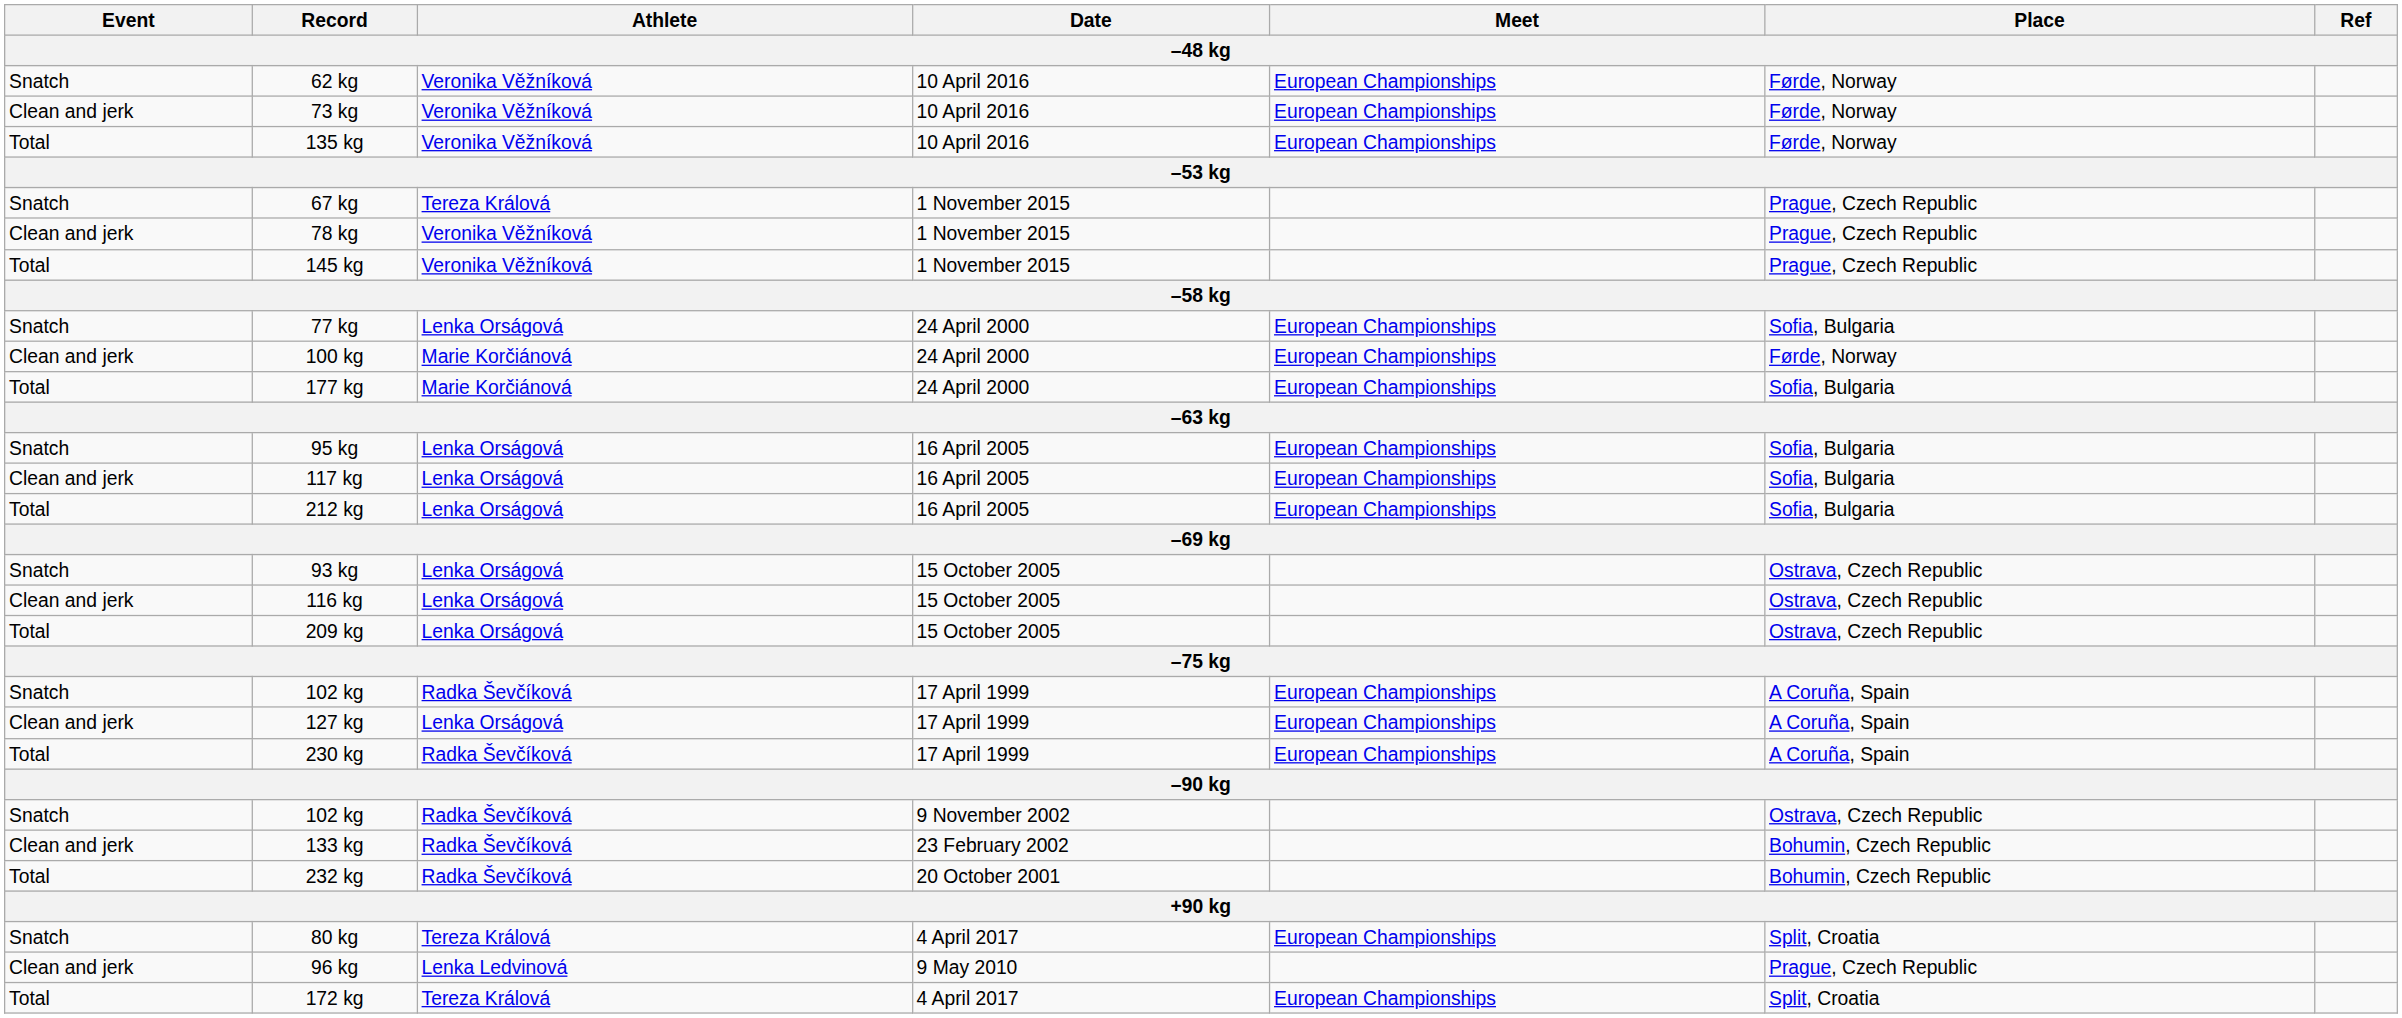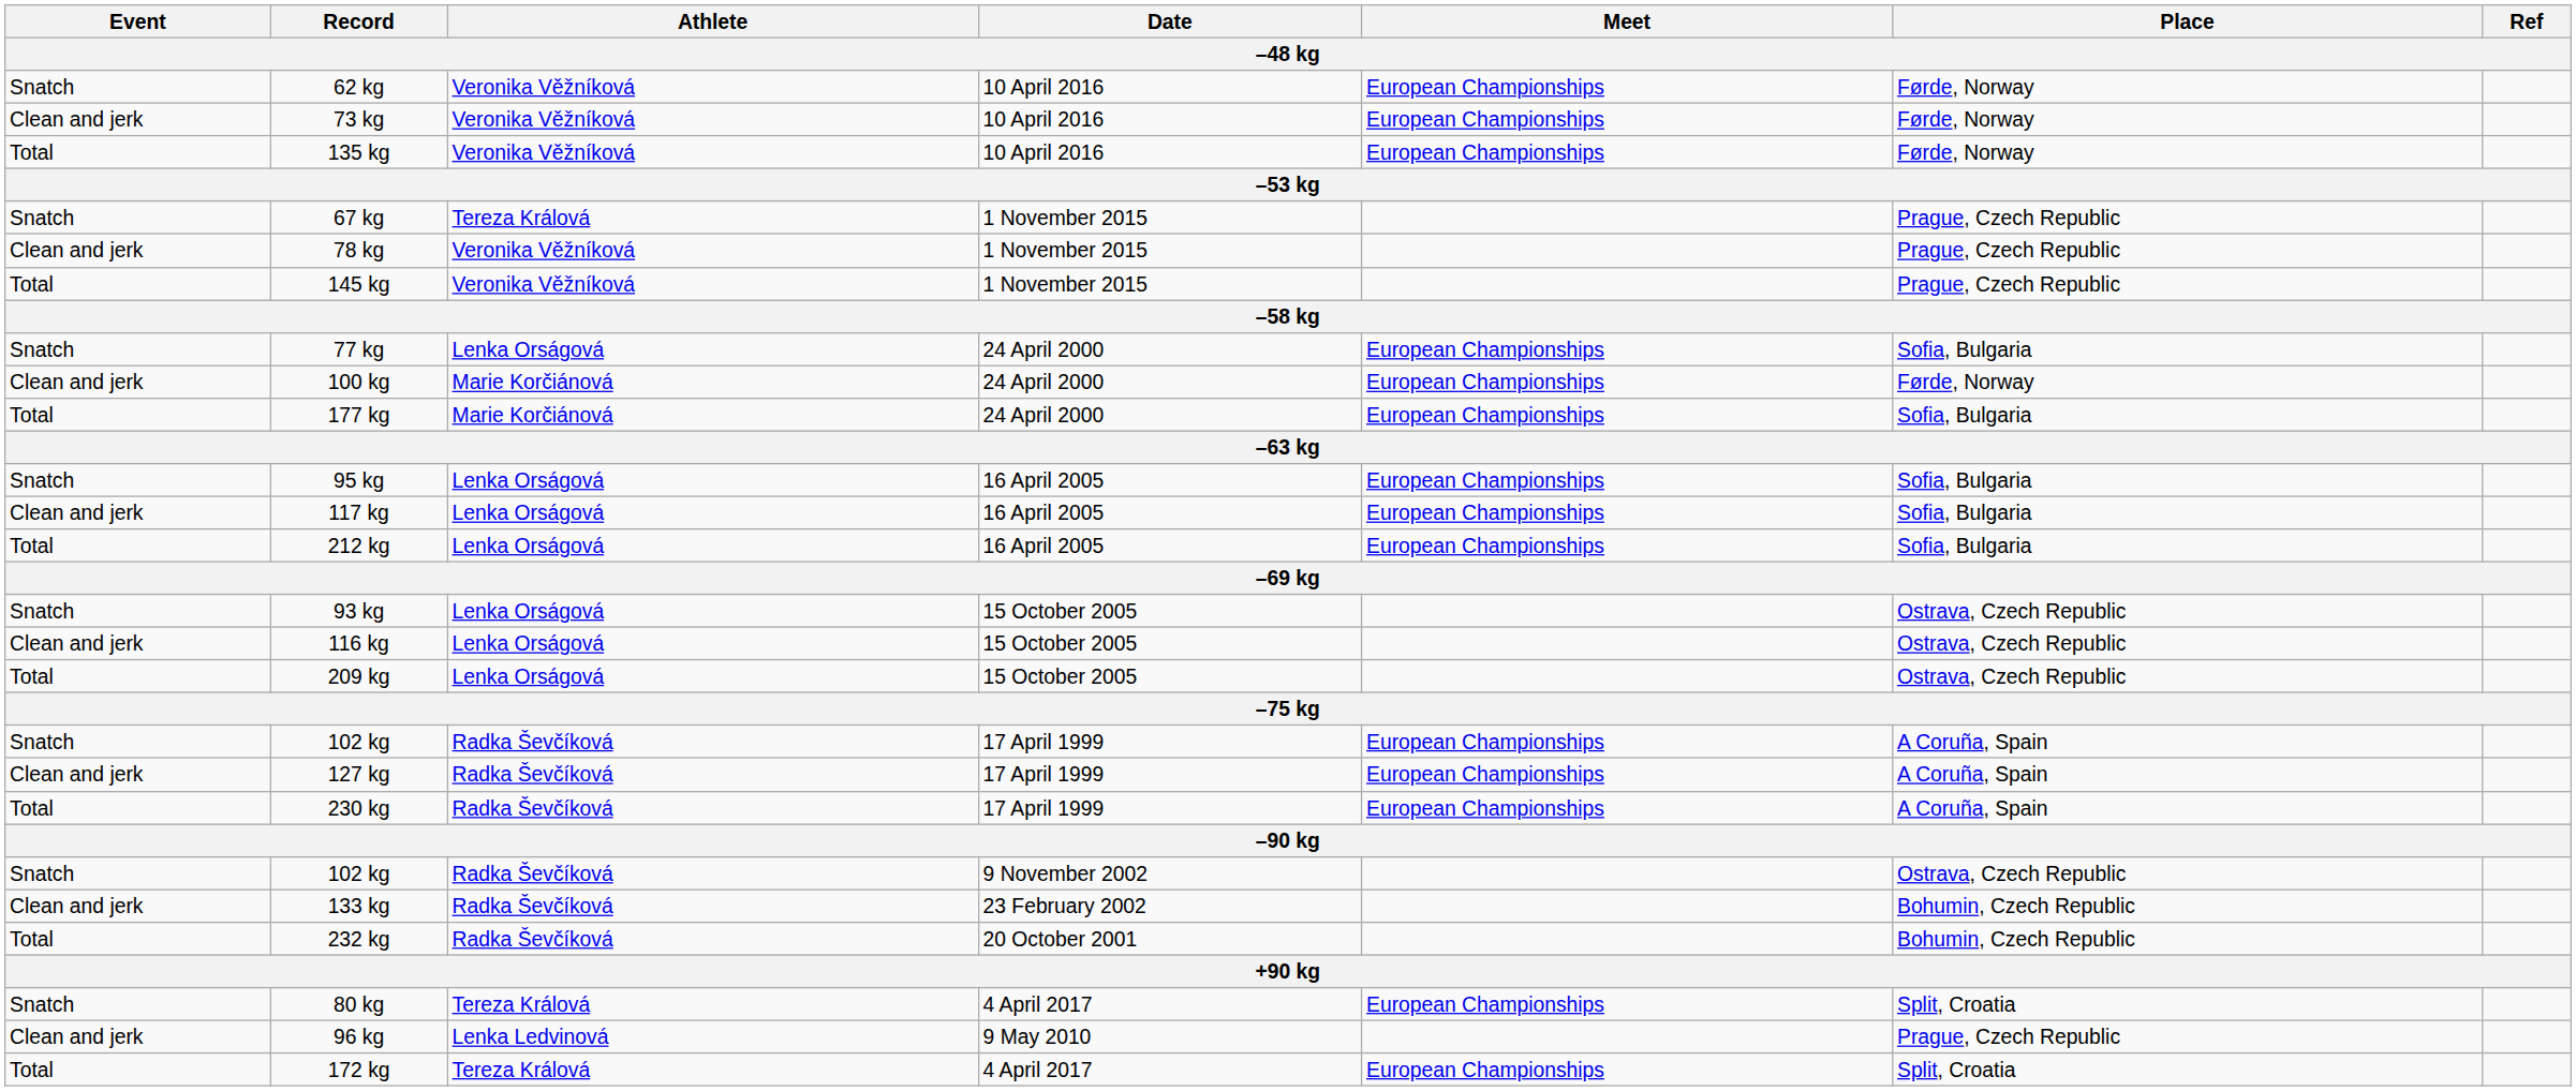127 kg | Athlete: Lenka Orságová -> Radka Ševčíková
